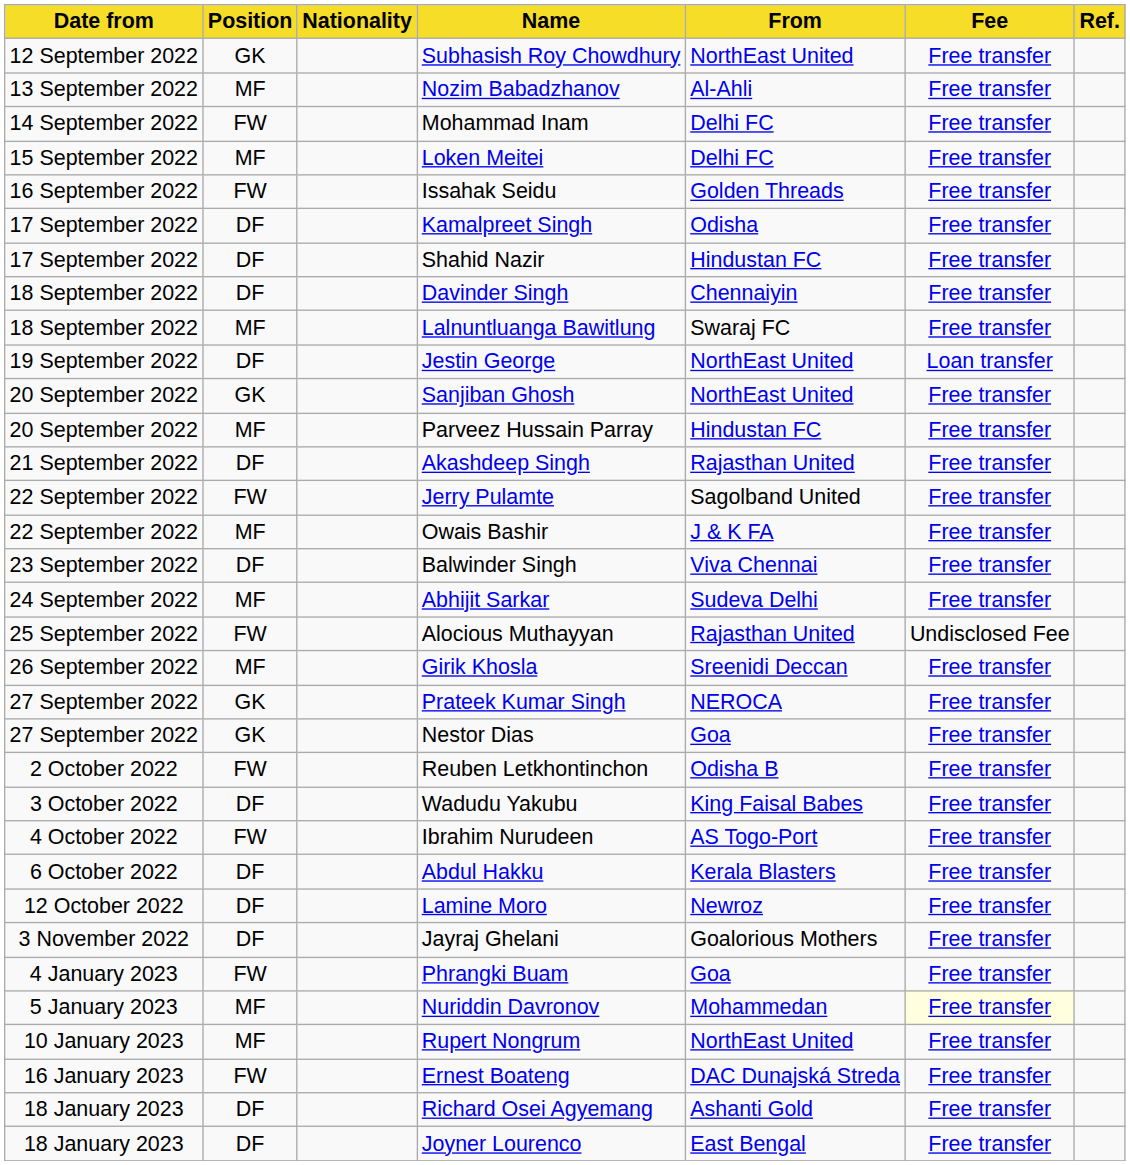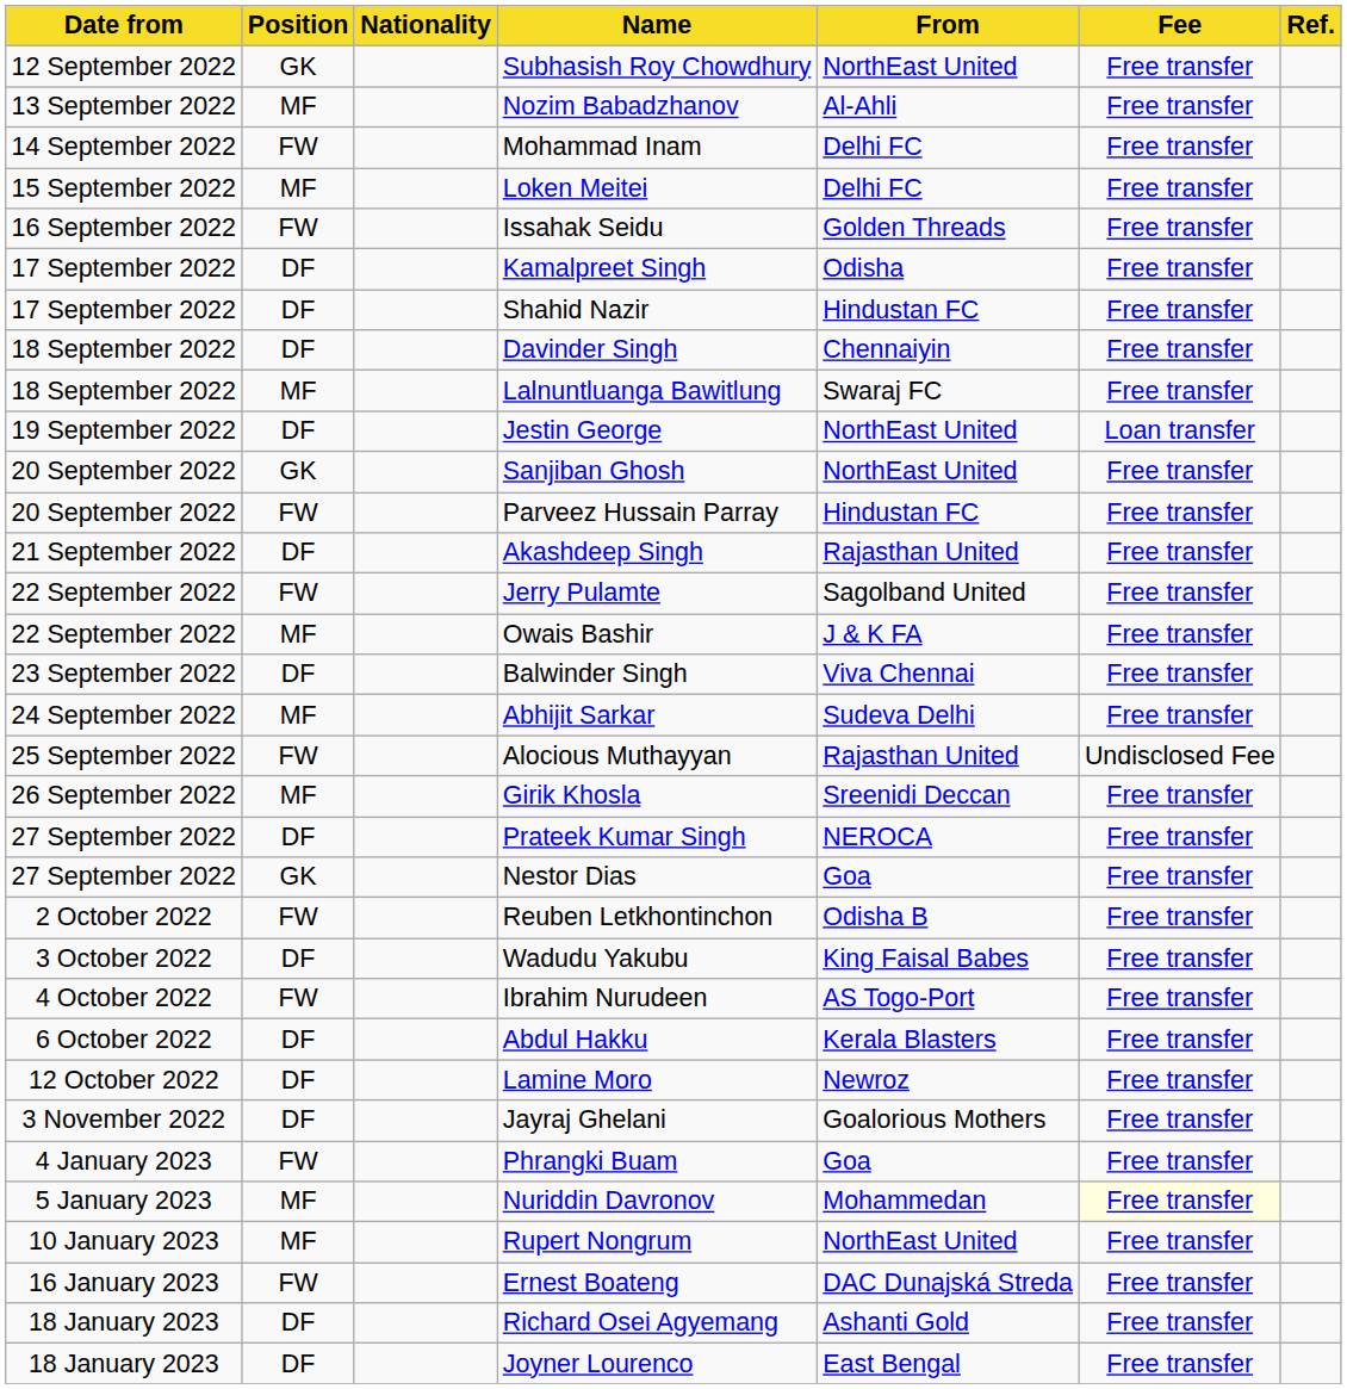Parveez Hussain Parray | Position: MF -> FW
Prateek Kumar Singh | Position: GK -> DF
